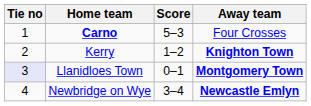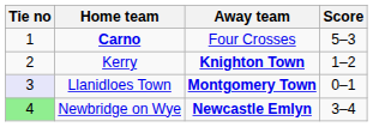columns swapped: Score <-> Away team
Newbridge on Wye | Tie no: no background -> lightgreen background
